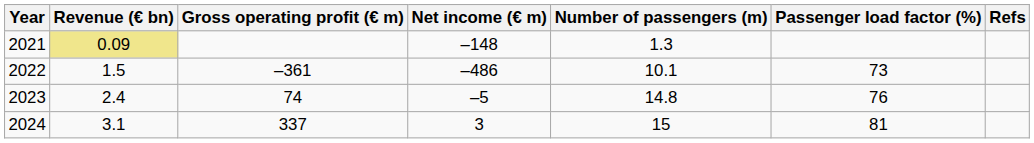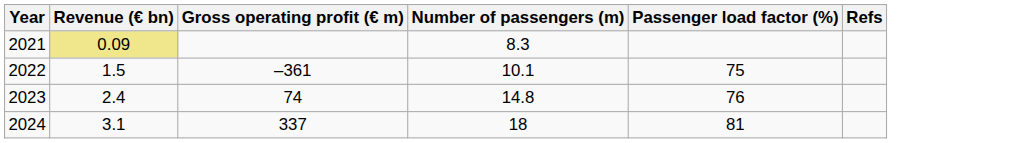- column: Net income (€ m) | –148 | –486 | –5 | 3
2021 | Number of passengers (m): 1.3 -> 8.3
2022 | Passenger load factor (%): 73 -> 75
2024 | Number of passengers (m): 15 -> 18
